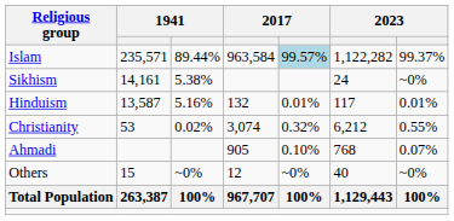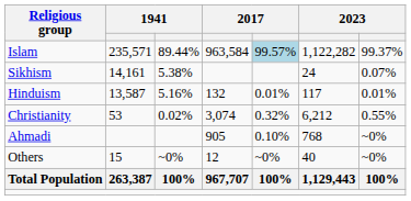Sikhism | column 7: ~0% -> 0.07%
Ahmadi | column 7: 0.07% -> ~0%
